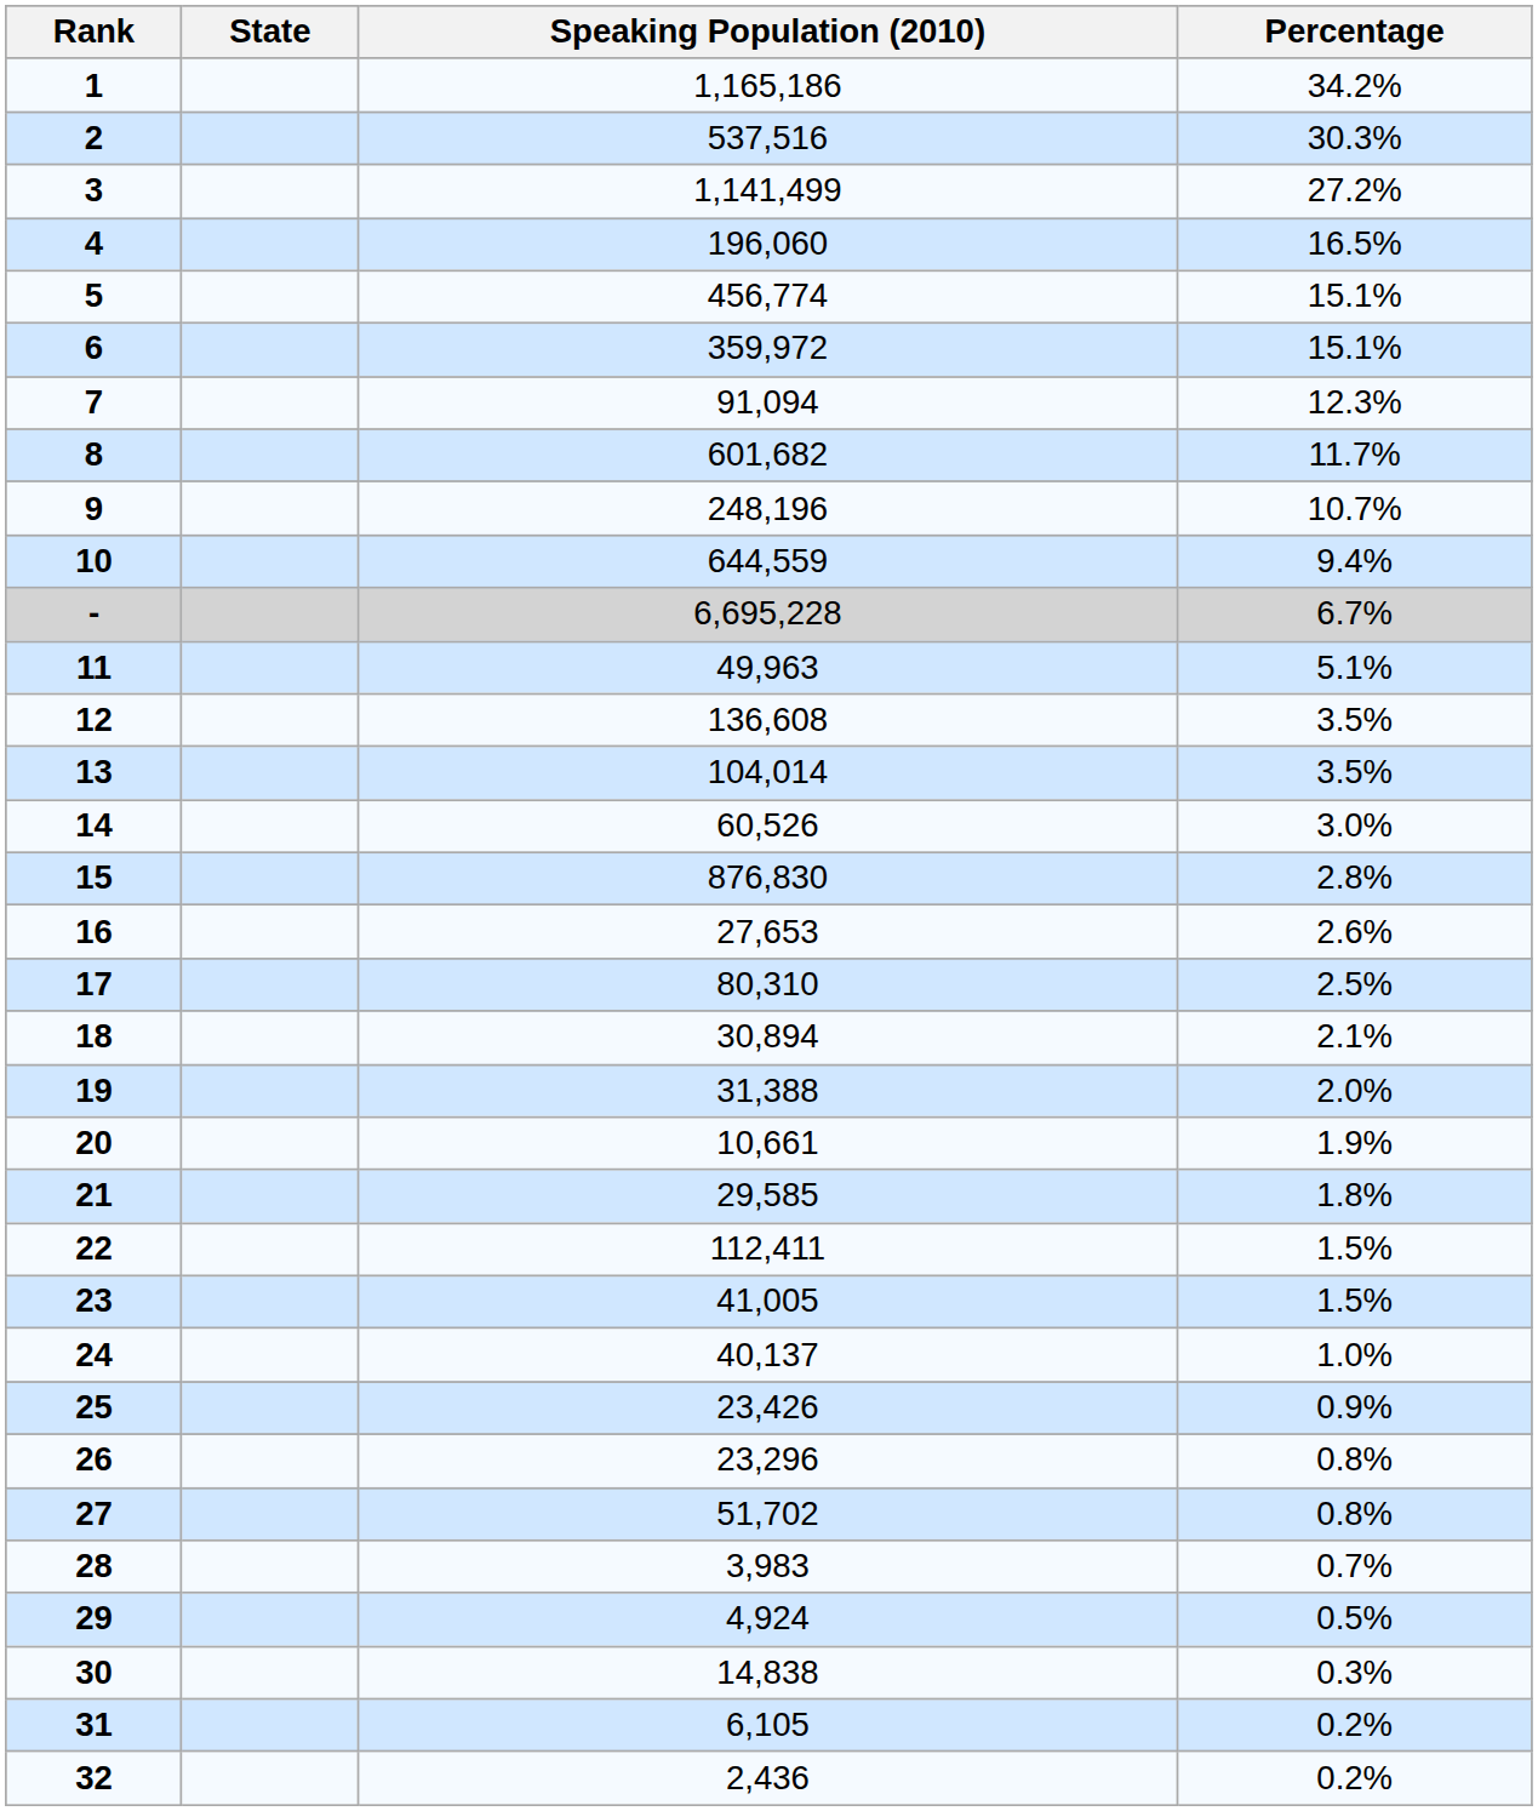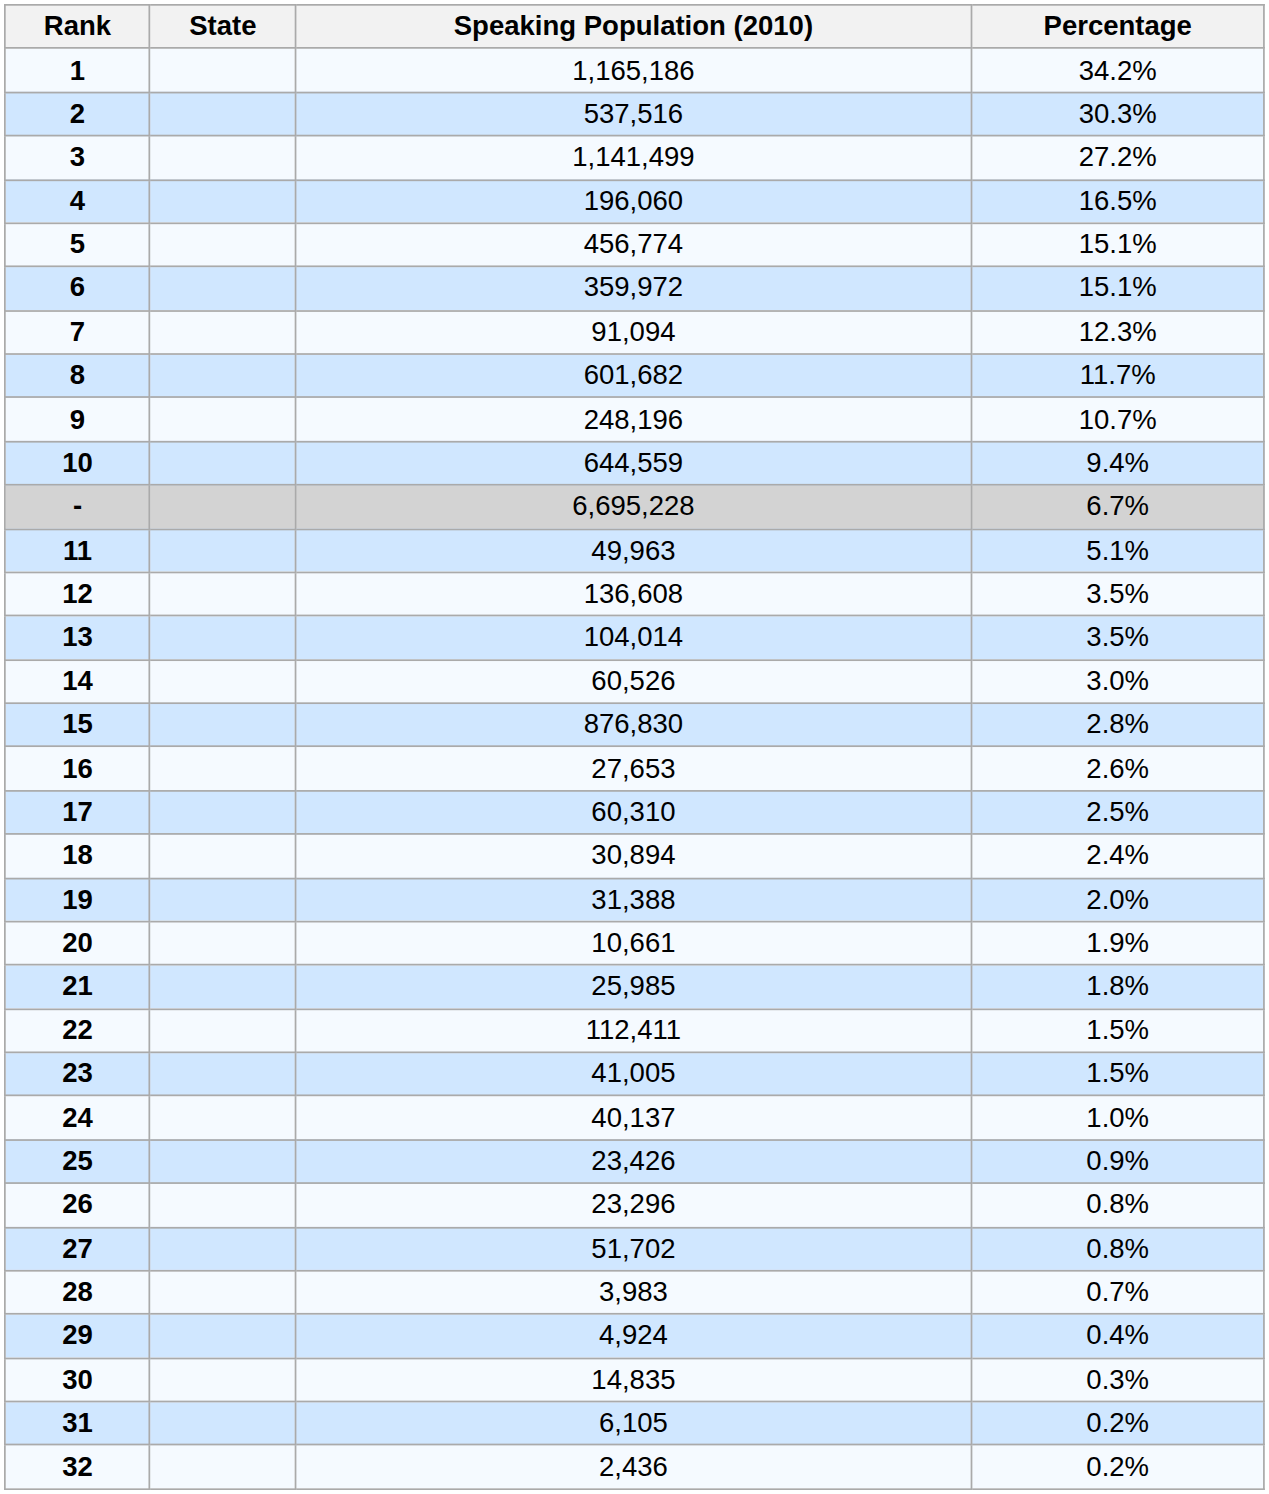17 | Speaking Population (2010): 80,310 -> 60,310
18 | Percentage: 2.1% -> 2.4%
21 | Speaking Population (2010): 29,585 -> 25,985
29 | Percentage: 0.5% -> 0.4%
30 | Speaking Population (2010): 14,838 -> 14,835
